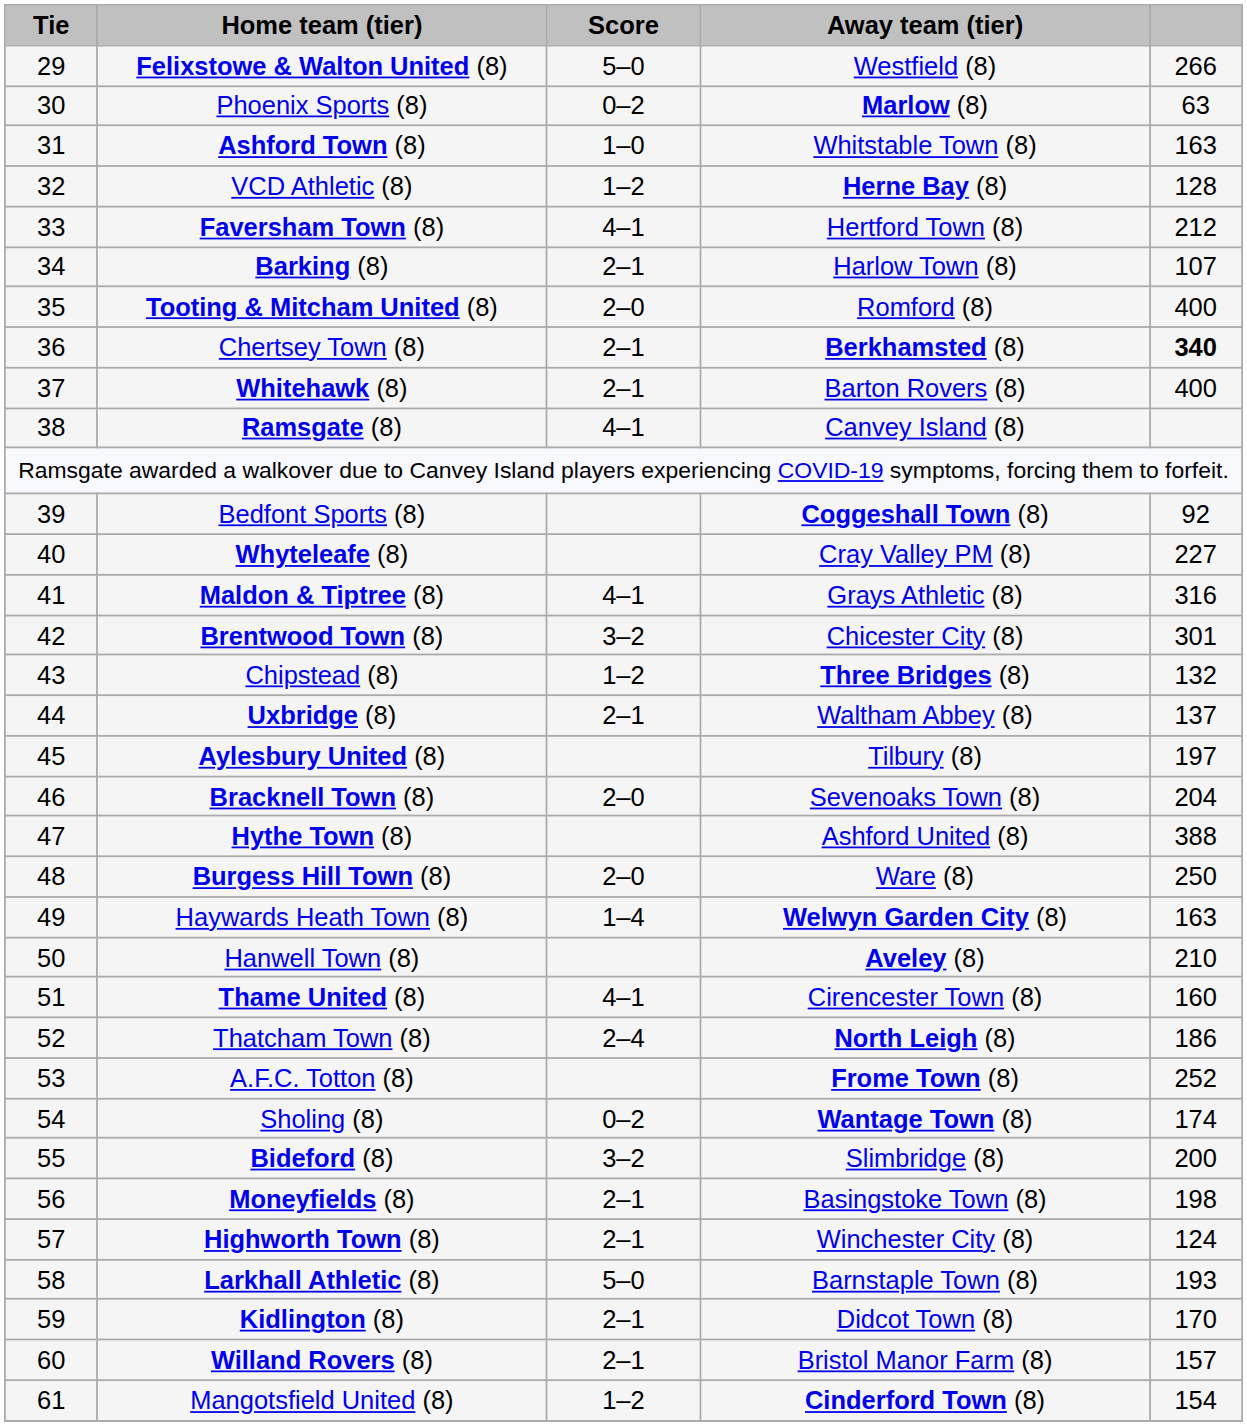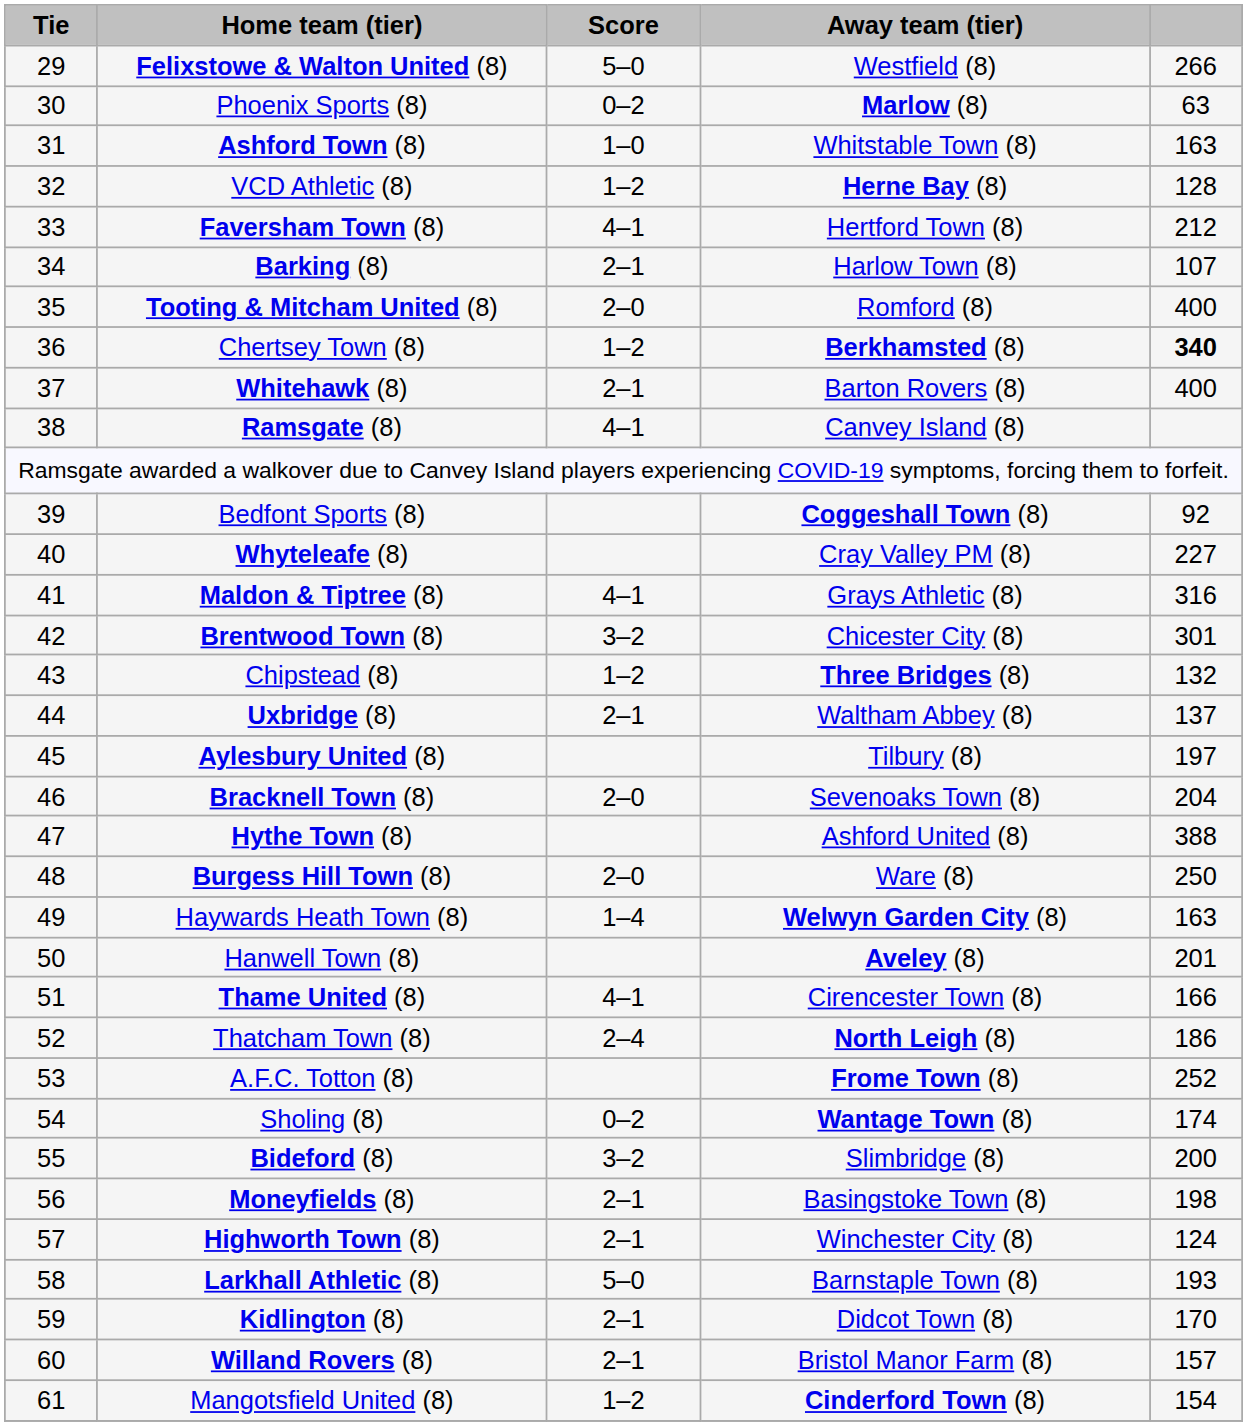Chertsey Town (8) | Score: 2–1 -> 1–2
Hanwell Town (8) | column 5: 210 -> 201
Thame United (8) | column 5: 160 -> 166
